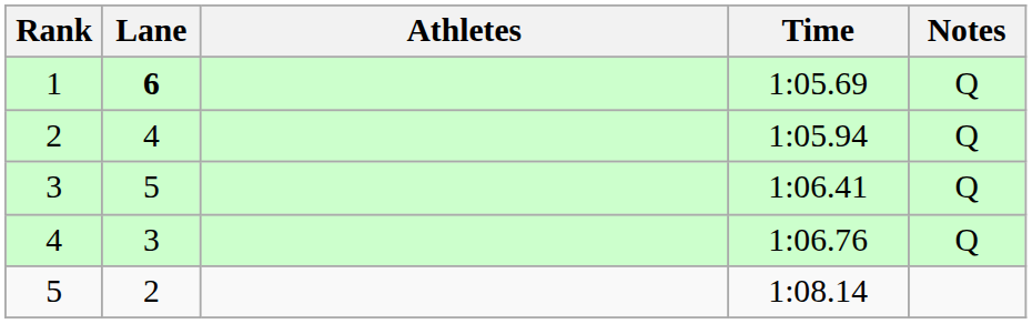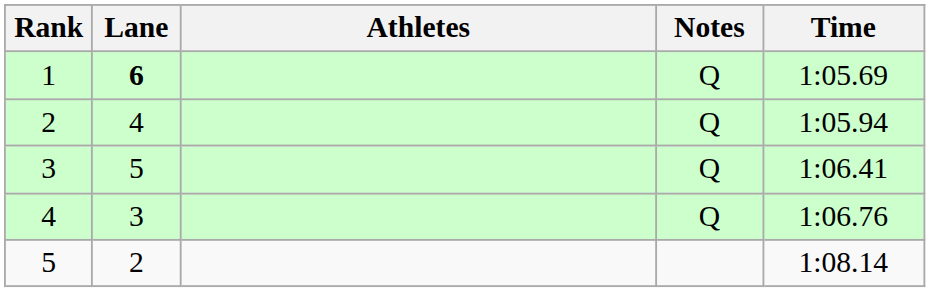columns swapped: Time <-> Notes
